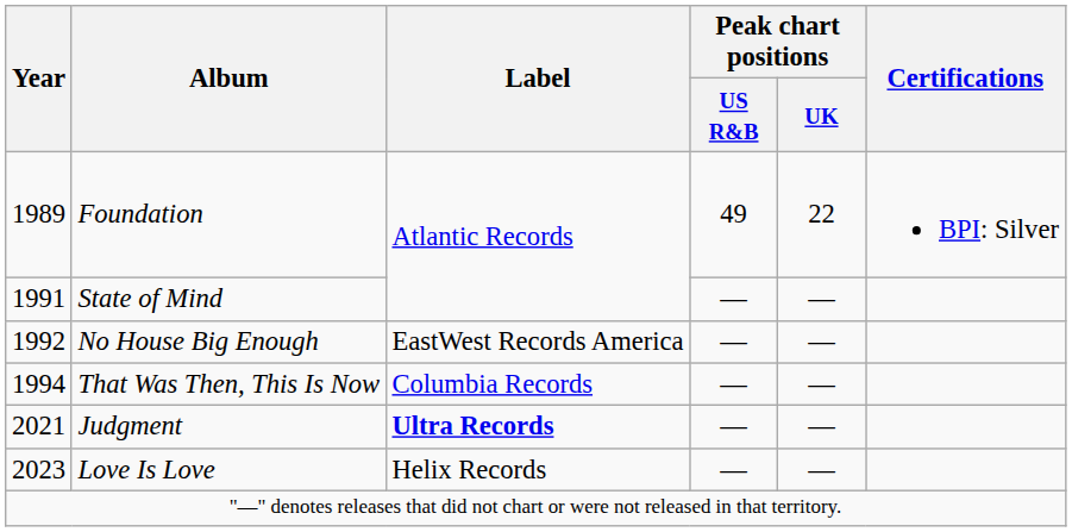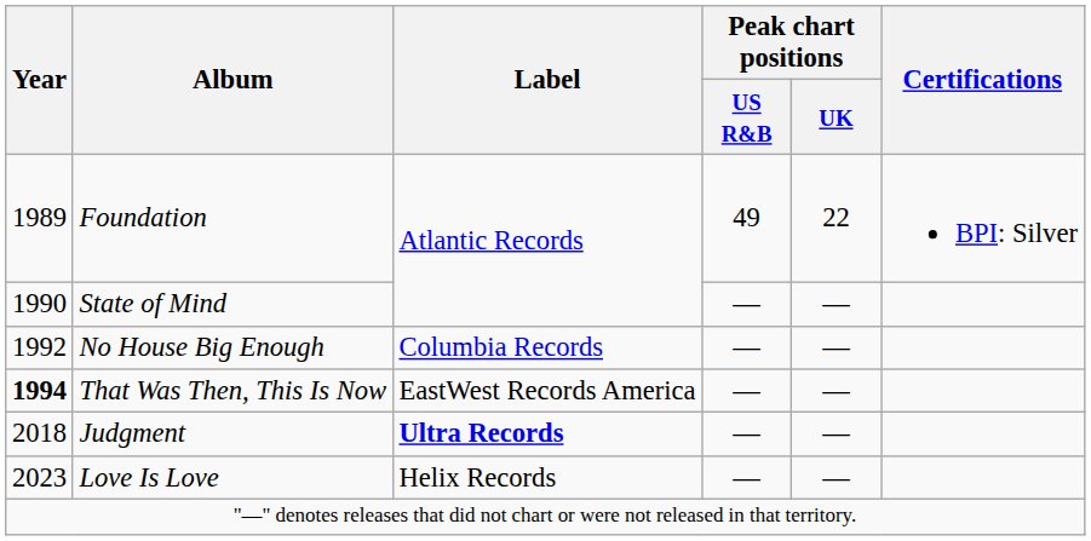State of Mind | Year: 1991 -> 1990
No House Big Enough | Label: EastWest Records America -> Columbia Records
That Was Then, This Is Now | Year: normal -> bold
That Was Then, This Is Now | Label: Columbia Records -> EastWest Records America
Judgment | Year: 2021 -> 2018
